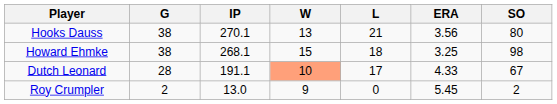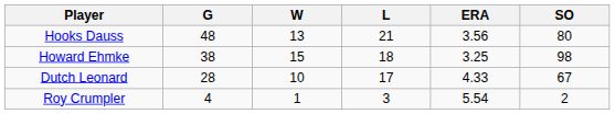- column: IP | 270.1 | 268.1 | 191.1 | 13.0
Hooks Dauss | G: 38 -> 48
Dutch Leonard | W: lightsalmon background -> no background
Roy Crumpler | G: 2 -> 4
Roy Crumpler | W: 9 -> 1
Roy Crumpler | L: 0 -> 3
Roy Crumpler | ERA: 5.45 -> 5.54
